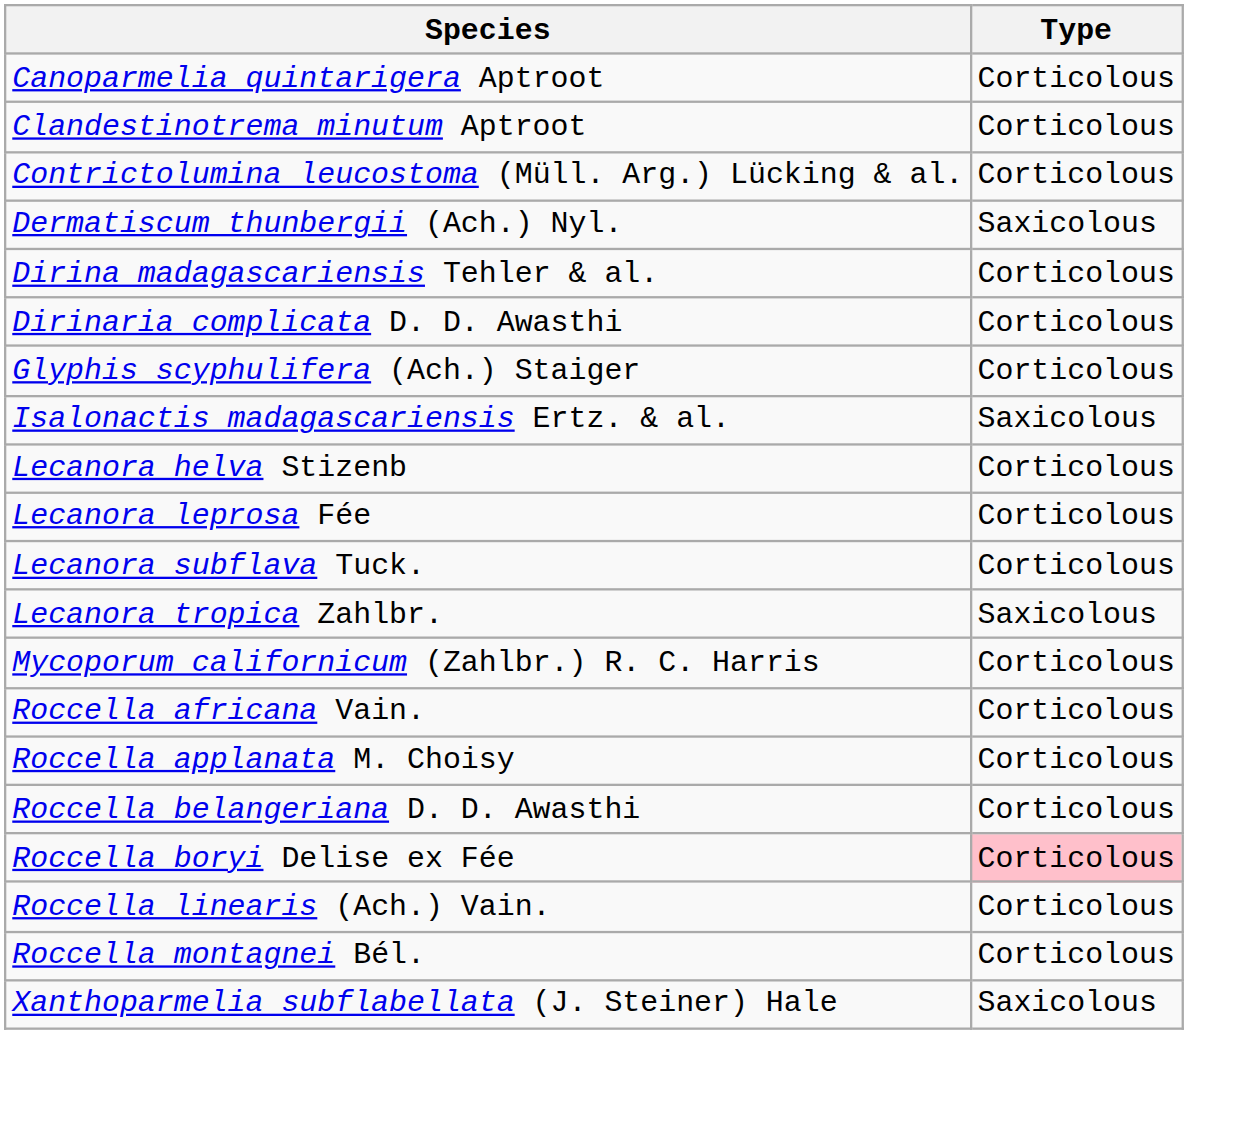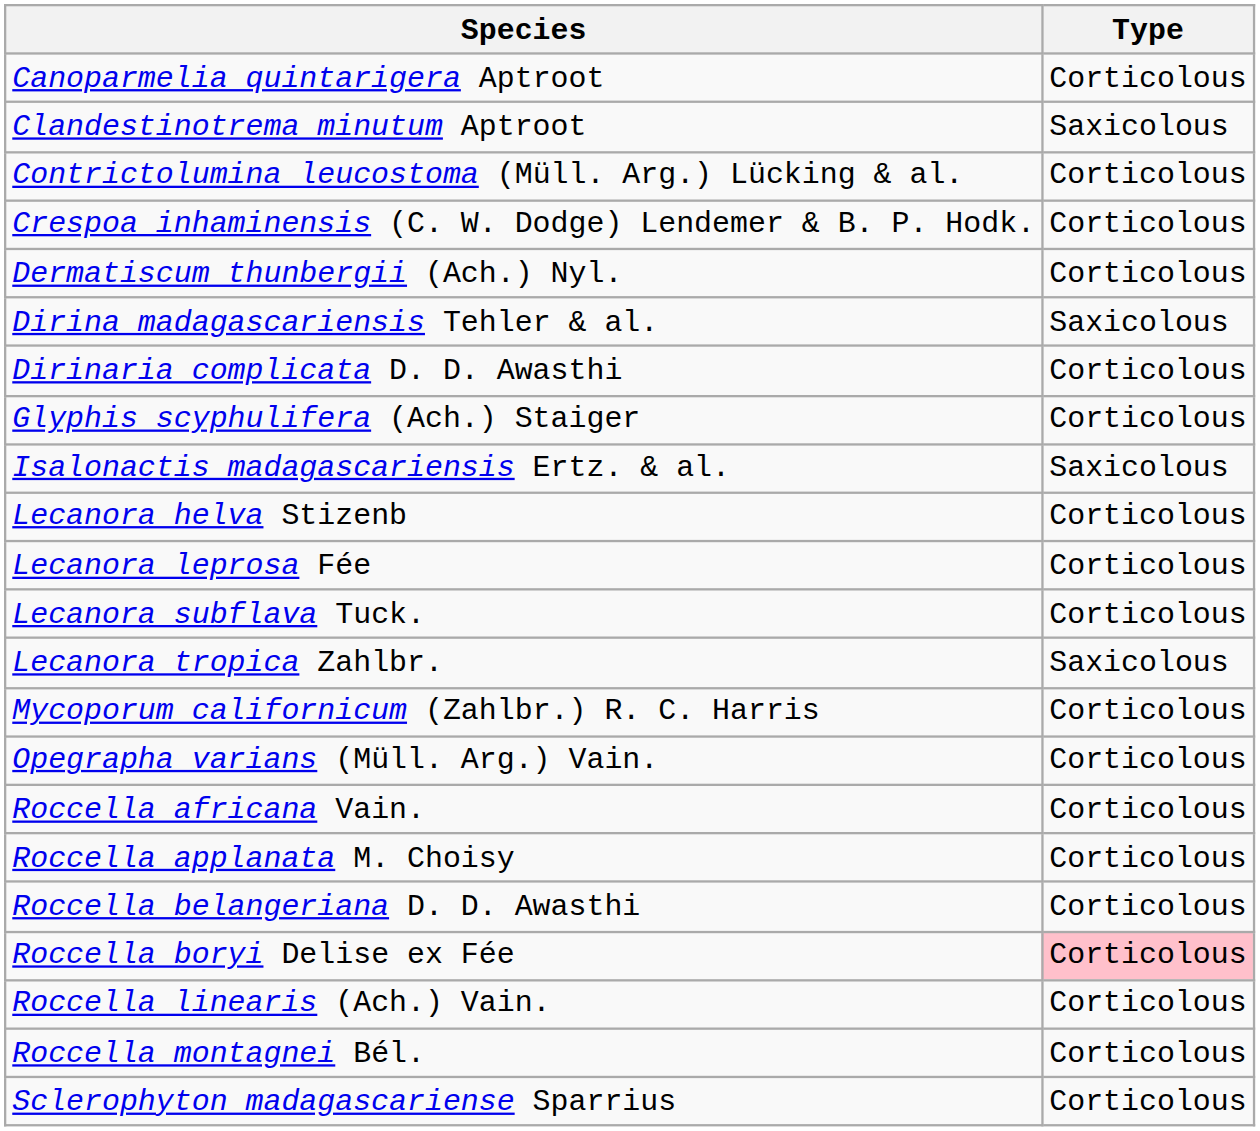Clandestinotrema minutum Aptroot | Type: Corticolous -> Saxicolous
+ row: Crespoa inhaminensis (C. W. Dodge) Lendemer & B. P. Hodk. | Corticolous
Dermatiscum thunbergii (Ach.) Nyl. | Type: Saxicolous -> Corticolous
Dirina madagascariensis Tehler & al. | Type: Corticolous -> Saxicolous
+ row: Opegrapha varians (Müll. Arg.) Vain. | Corticolous
+ row: Sclerophyton madagascariense Sparrius | Corticolous
- row: Xanthoparmelia subflabellata (J. Steiner) Hale | Saxicolous
